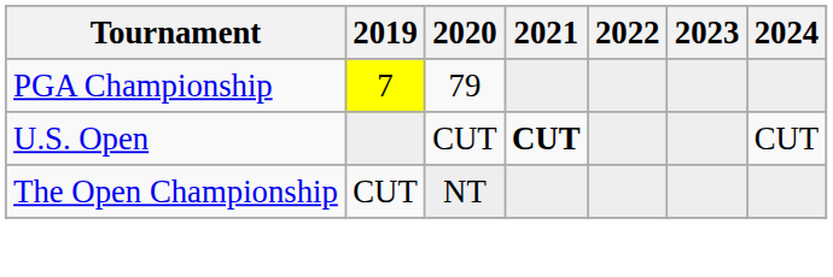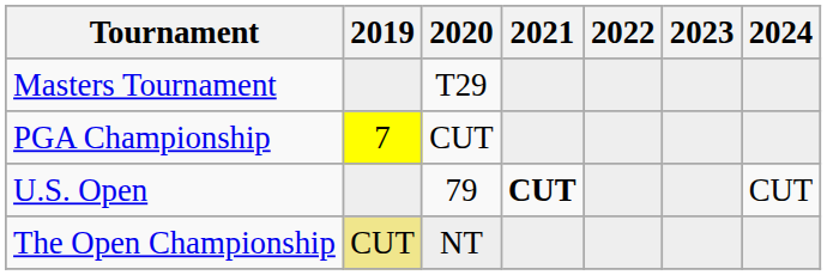+ row: Masters Tournament | T29
PGA Championship | 2020: 79 -> CUT
U.S. Open | 2020: CUT -> 79
The Open Championship | 2019: no background -> khaki background
